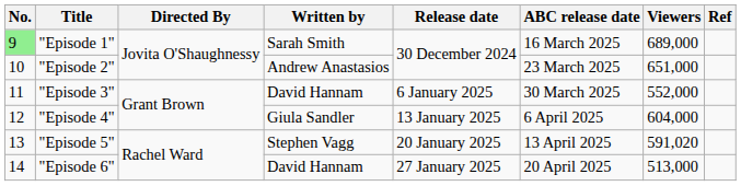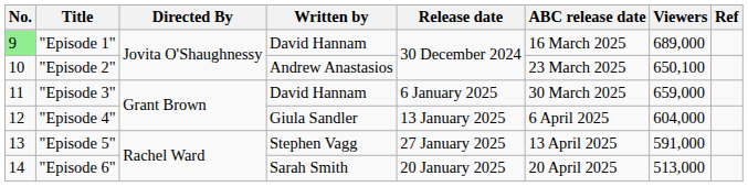"Episode 1" | Written by: Sarah Smith -> David Hannam
"Episode 2" | Viewers: 651,000 -> 650,100
"Episode 3" | Viewers: 552,000 -> 659,000
"Episode 5" | Release date: 20 January 2025 -> 27 January 2025
"Episode 5" | Viewers: 591,020 -> 591,000
"Episode 6" | Written by: David Hannam -> Sarah Smith
"Episode 6" | Release date: 27 January 2025 -> 20 January 2025
